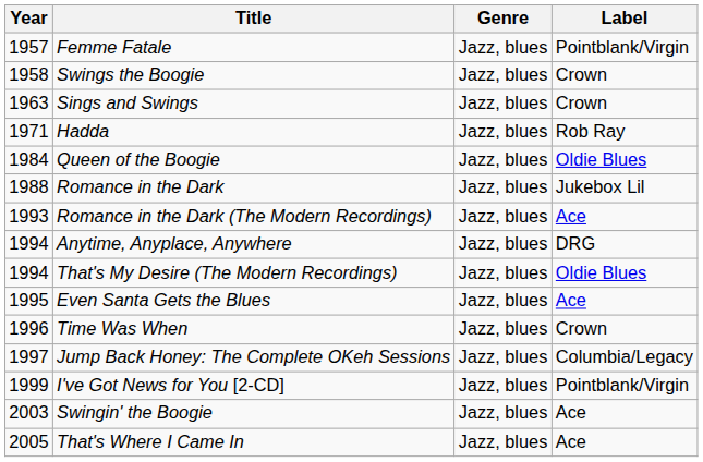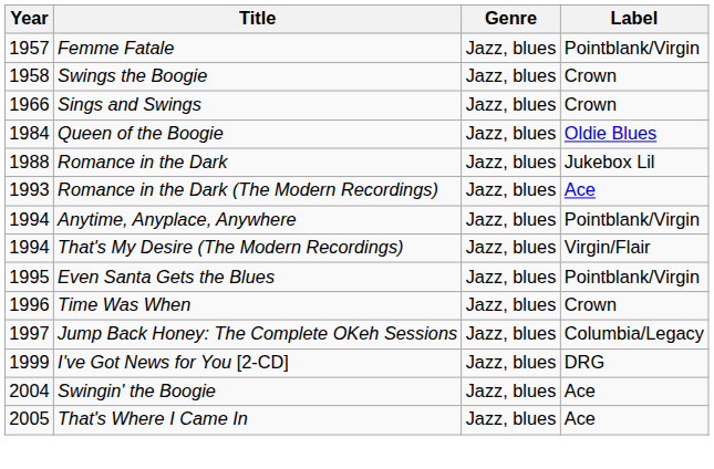Sings and Swings | Year: 1963 -> 1966
- row: 1971 | Hadda | Jazz, blues | Rob Ray
Anytime, Anyplace, Anywhere | Label: DRG -> Pointblank/Virgin
That's My Desire (The Modern Recordings) | Label: Oldie Blues -> Virgin/Flair
Even Santa Gets the Blues | Label: Ace -> Pointblank/Virgin
I've Got News for You [2-CD] | Label: Pointblank/Virgin -> DRG
Swingin' the Boogie | Year: 2003 -> 2004
